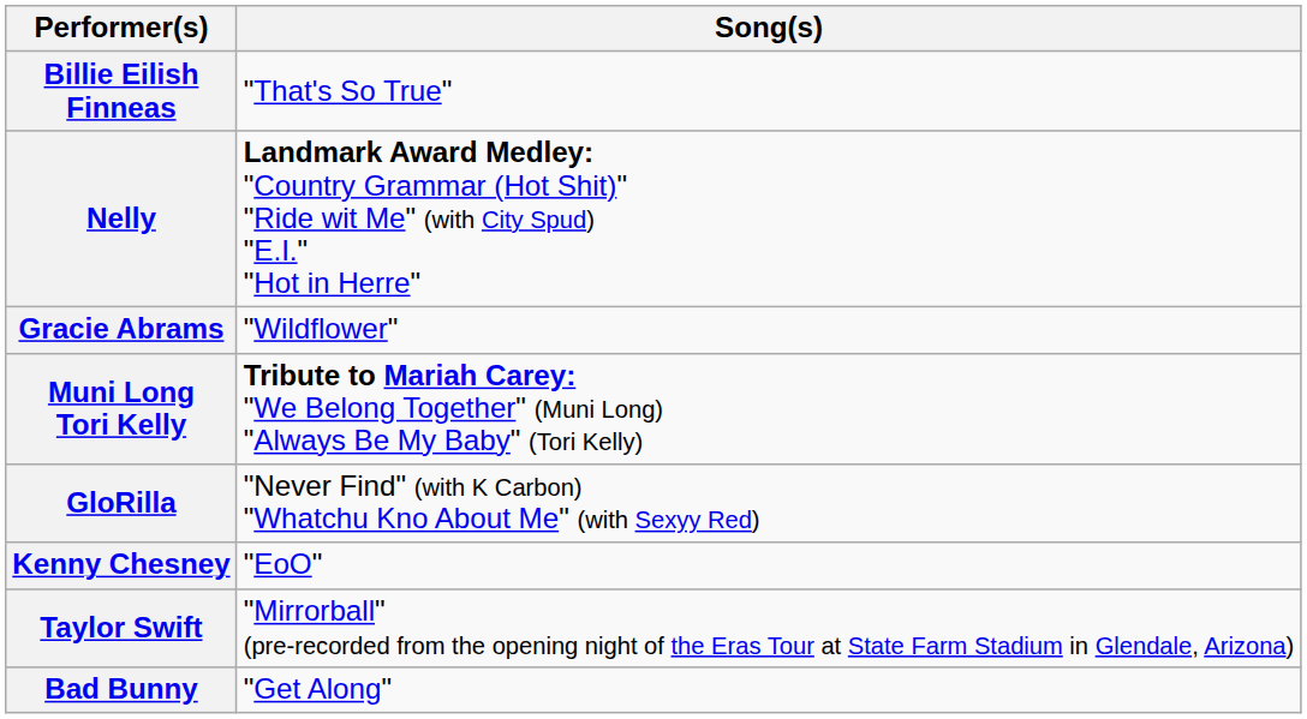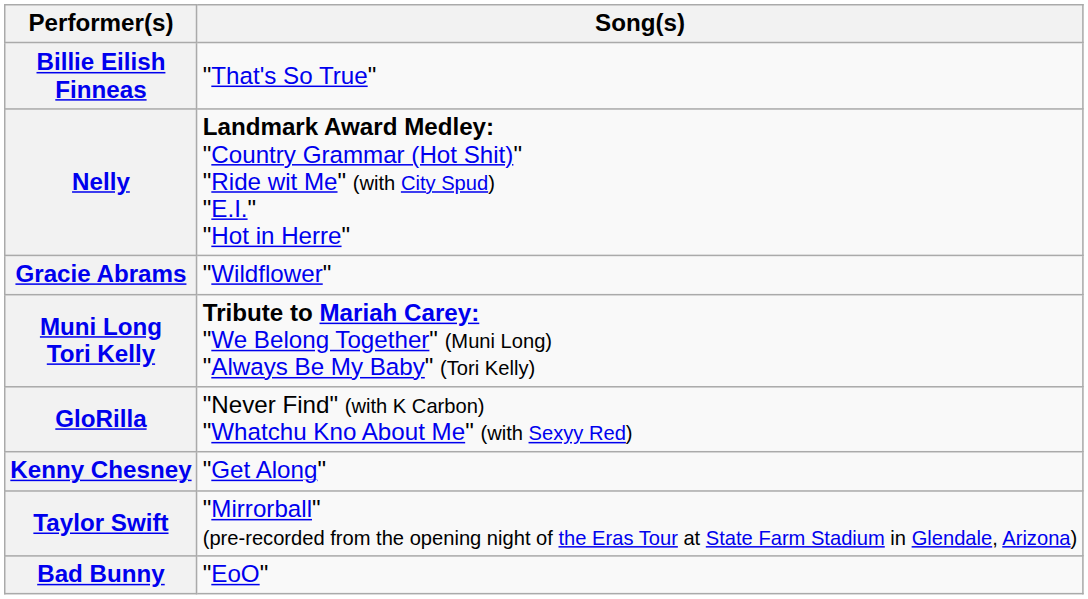Kenny Chesney | Song(s): "EoO" -> "Get Along"
Bad Bunny | Song(s): "Get Along" -> "EoO"
